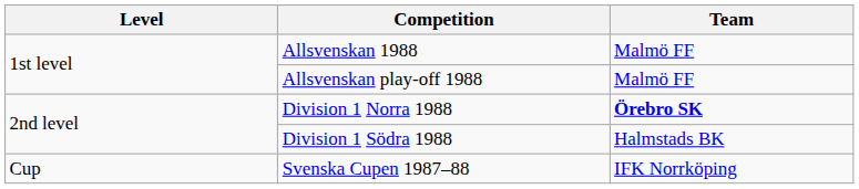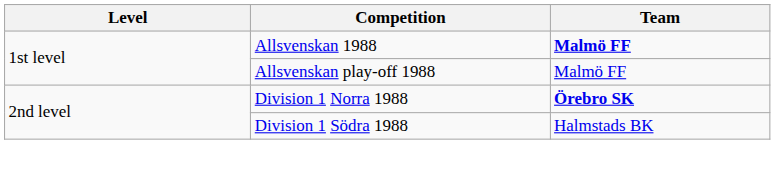Allsvenskan 1988 | Team: normal -> bold
- row: Cup | Svenska Cupen 1987–88 | IFK Norrköping
